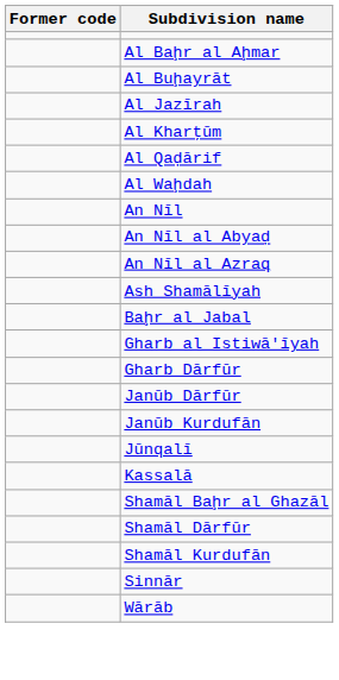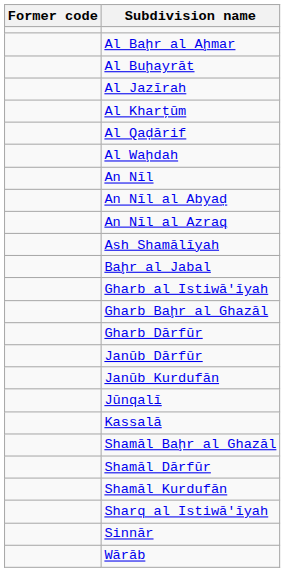+ row: Gharb Baḩr al Ghazāl
+ row: Sharq al Istiwā'īyah
